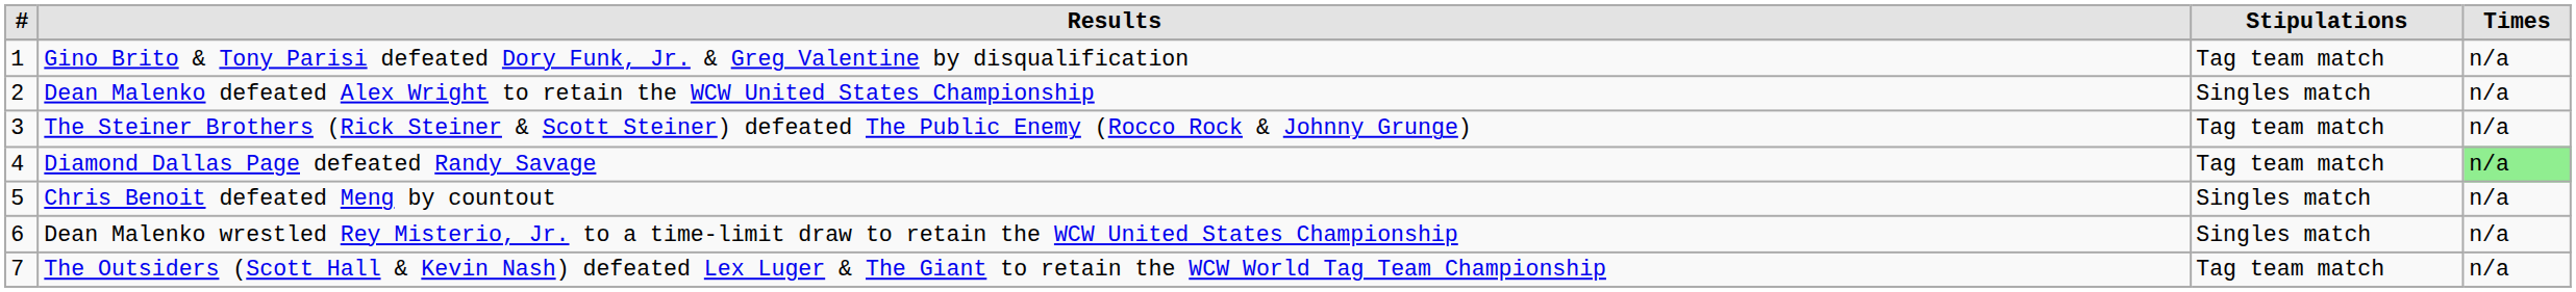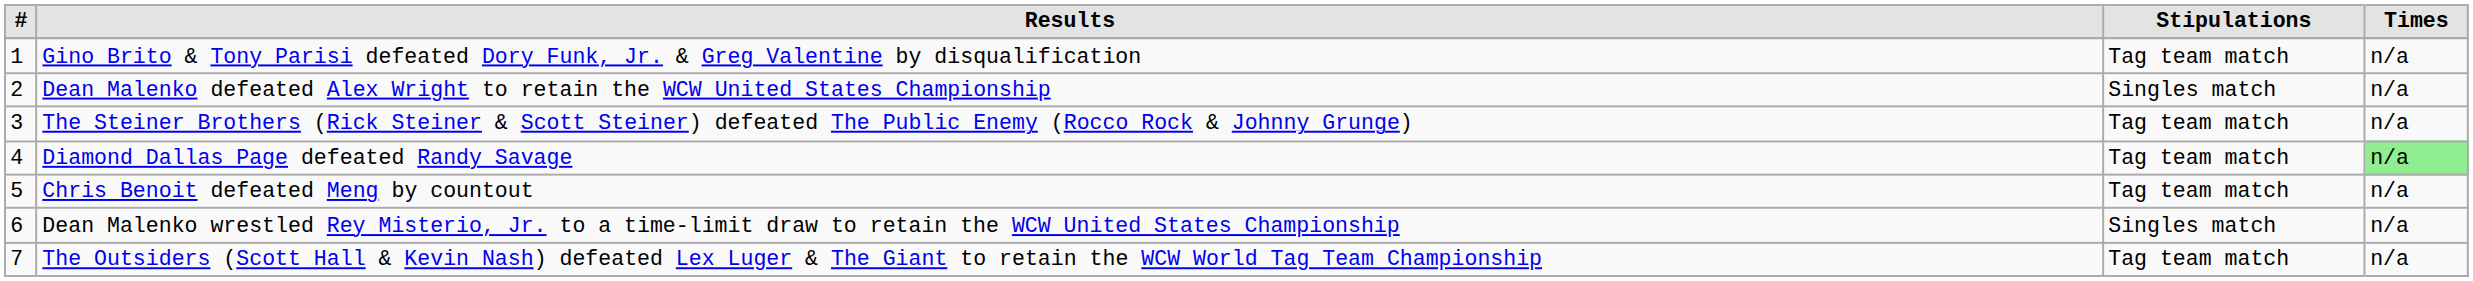Chris Benoit defeated Meng by countout | Stipulations: Singles match -> Tag team match
